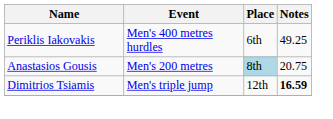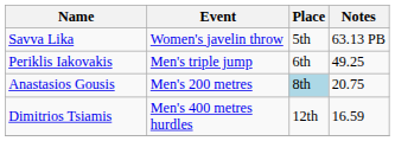+ row: Savva Lika | Women's javelin throw | 5th | 63.13 PB
Periklis Iakovakis | Event: Men's 400 metres hurdles -> Men's triple jump
Dimitrios Tsiamis | Event: Men's triple jump -> Men's 400 metres hurdles
Dimitrios Tsiamis | Notes: bold -> normal
